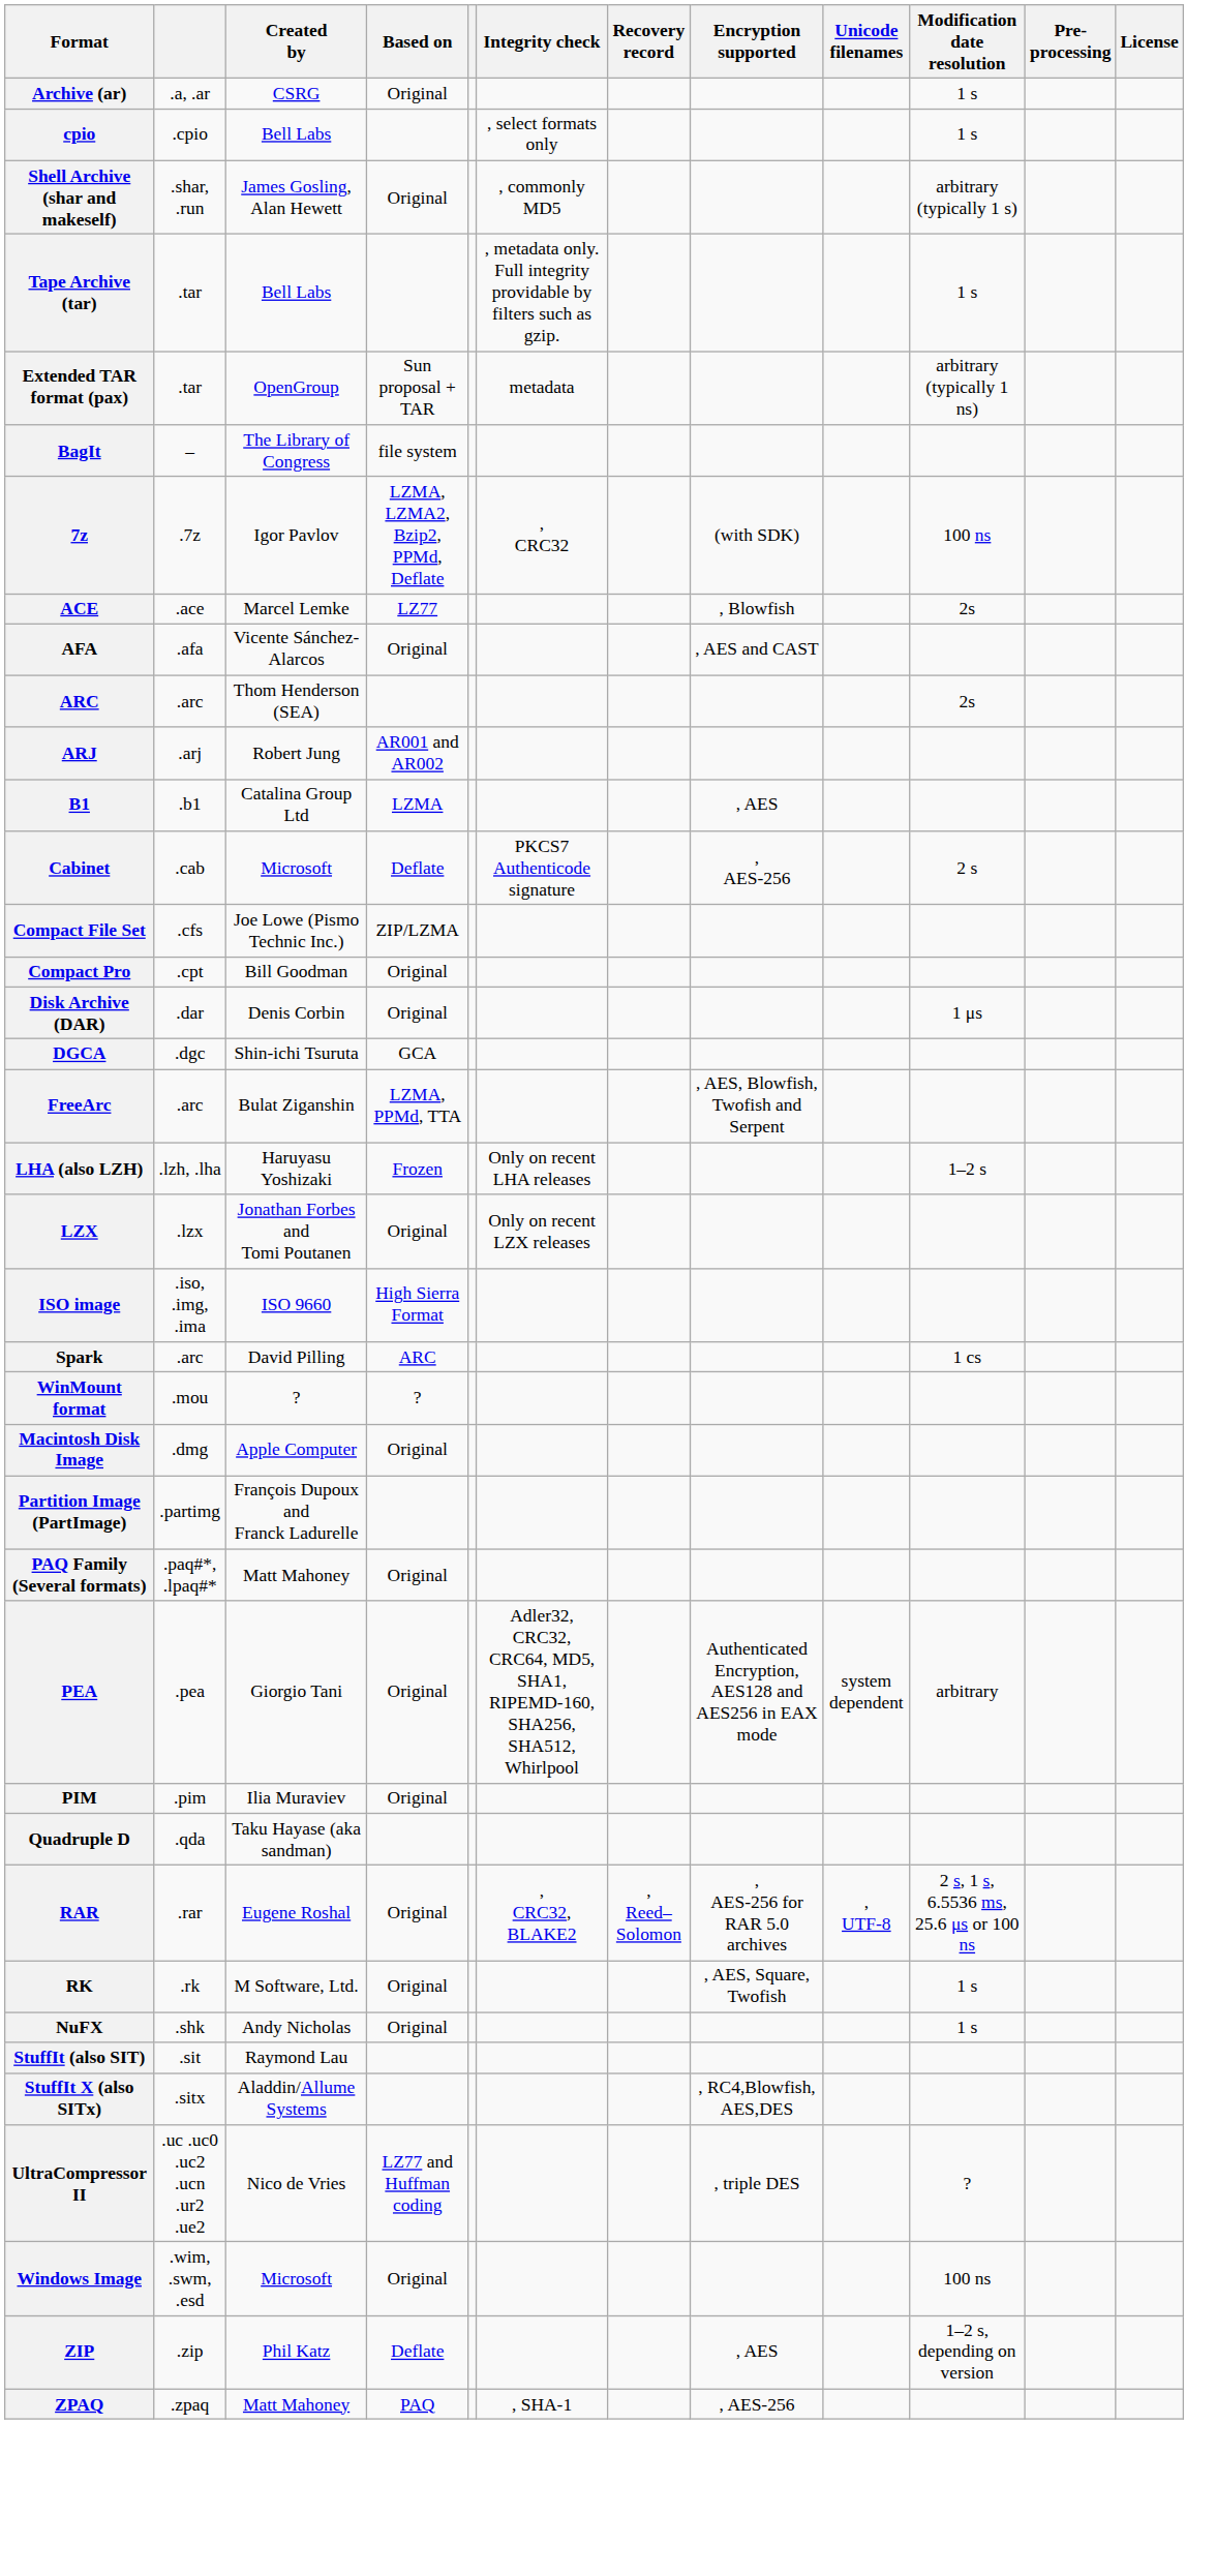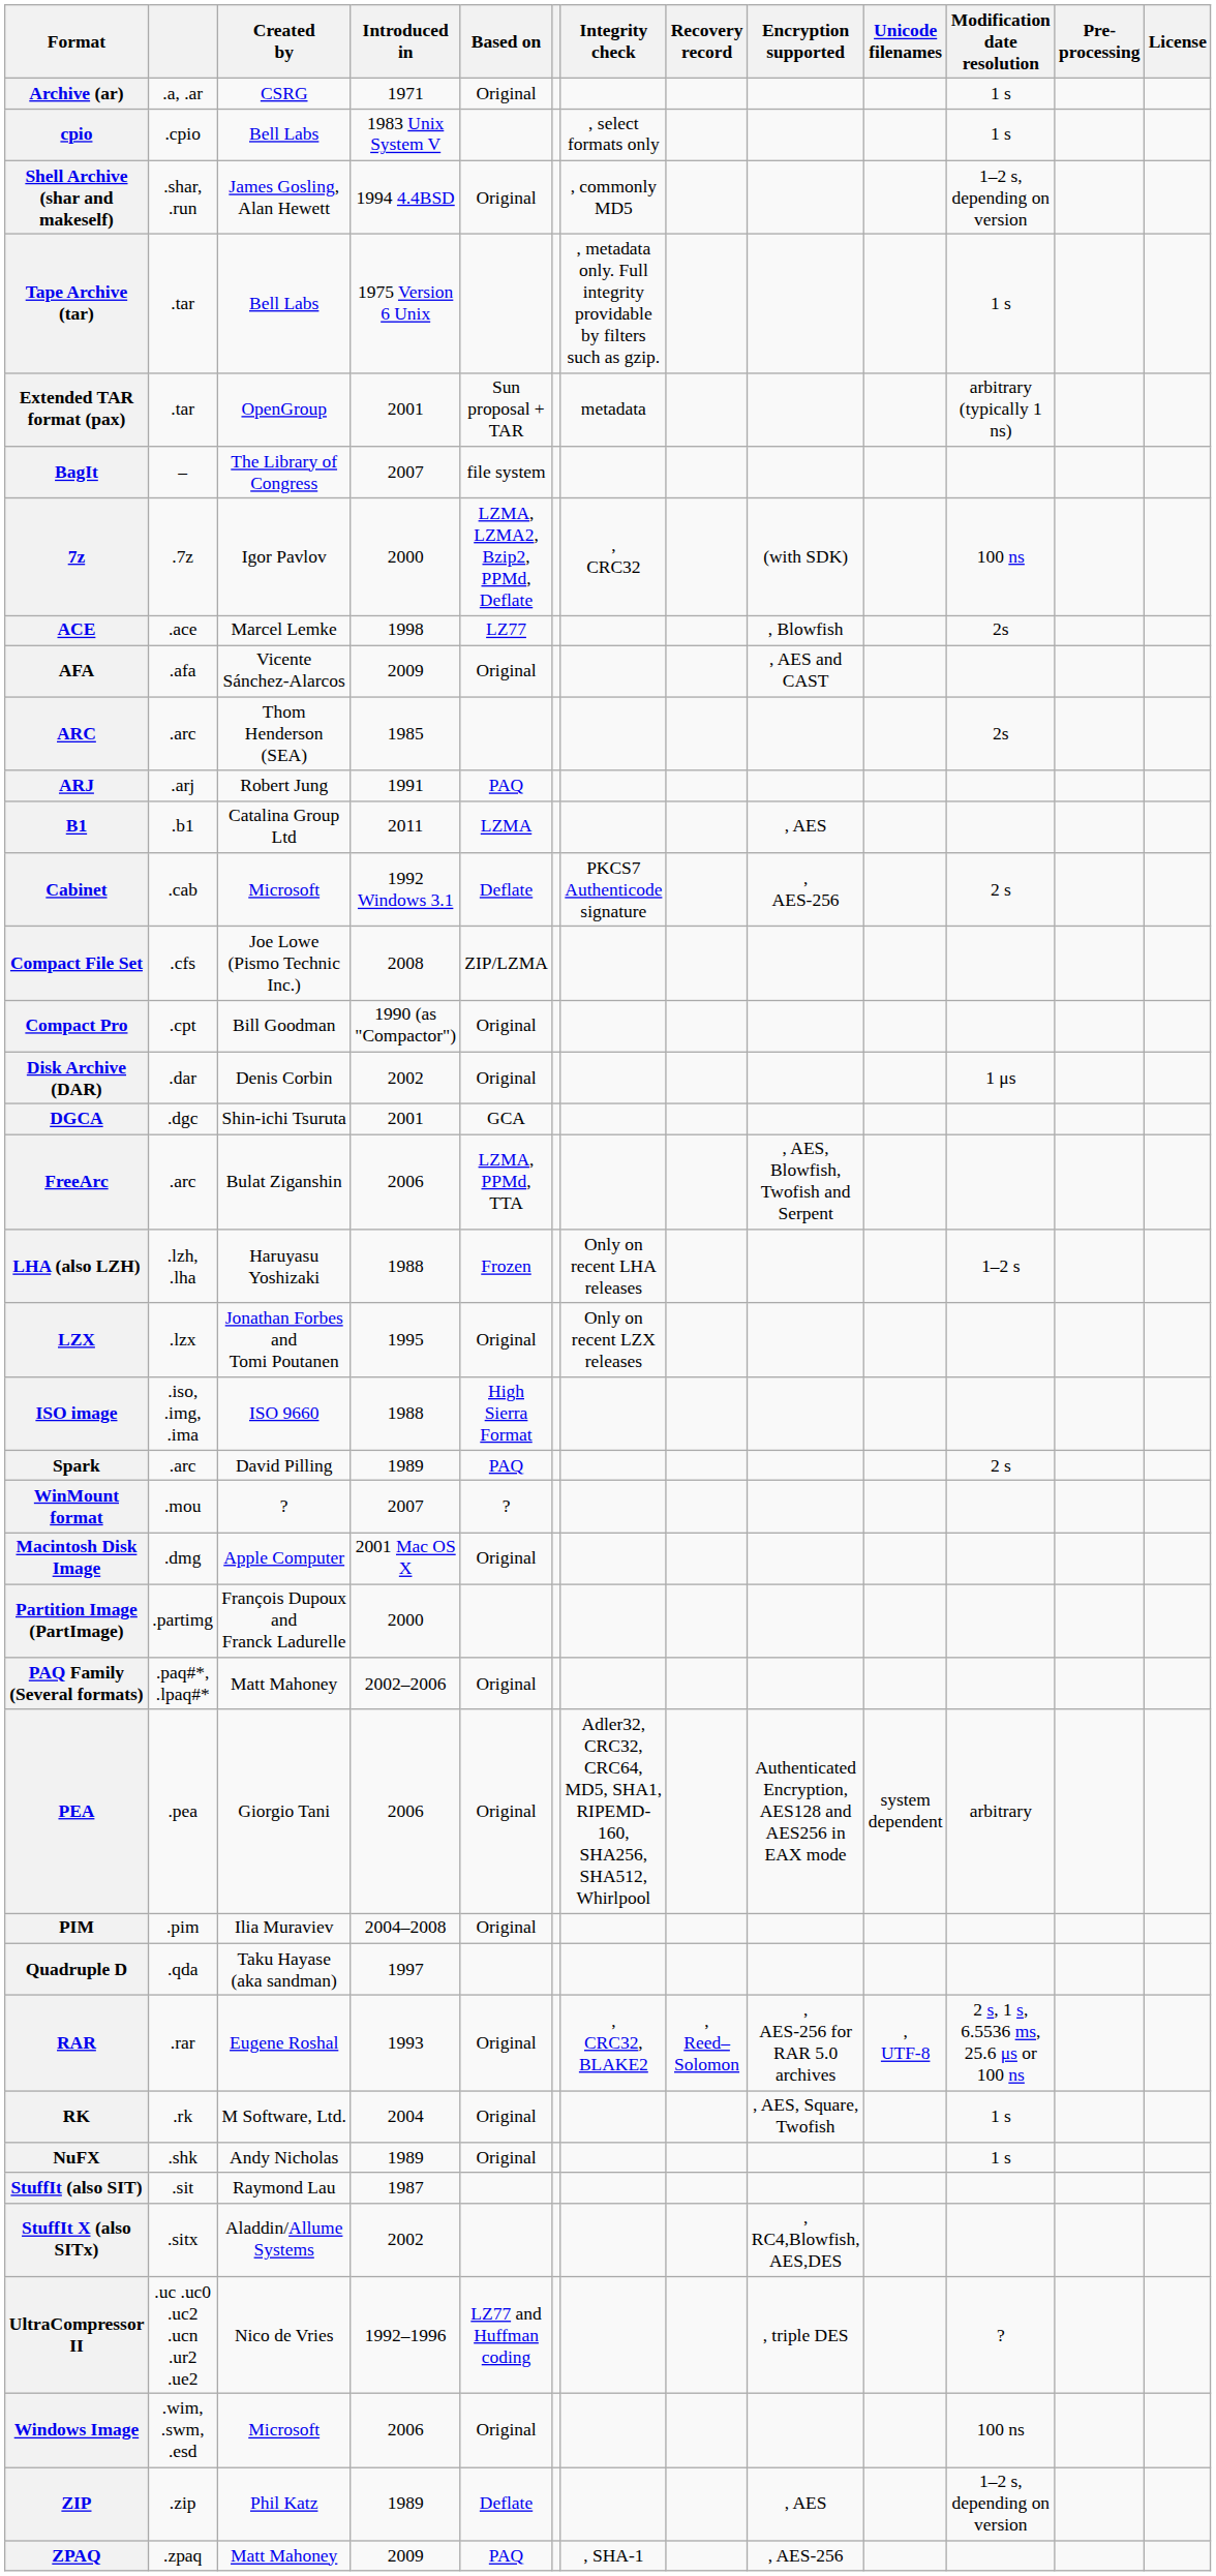+ column: Introduced in | 1971 | 1983 Unix System V | 1994 4.4BSD | 1975 Version 6 Unix | 2001 | 2007 | 2000 | 1998 | 2009 | 1985 | 1991 | 2011 | 1992 Windows 3.1 | 2008 | 1990 (as "Compactor") | 2002 | 2001 | 2006 | 1988 | 1995 | 1988 | 1989 | 2007 | 2001 Mac OS X | 2000 | 2002–2006 | 2006 | 2004–2008 | 1997 | 1993 | 2004 | 1989 | 1987 | 2002 | 1992–1996 | 2006 | 1989 | 2009
Shell Archive (shar and makeself) | Modification date resolution: arbitrary (typically 1 s) -> 1–2 s, depending on version
ARJ | Based on: AR001 and AR002 -> PAQ
Spark | Based on: ARC -> PAQ
Spark | Modification date resolution: 1 cs -> 2 s
